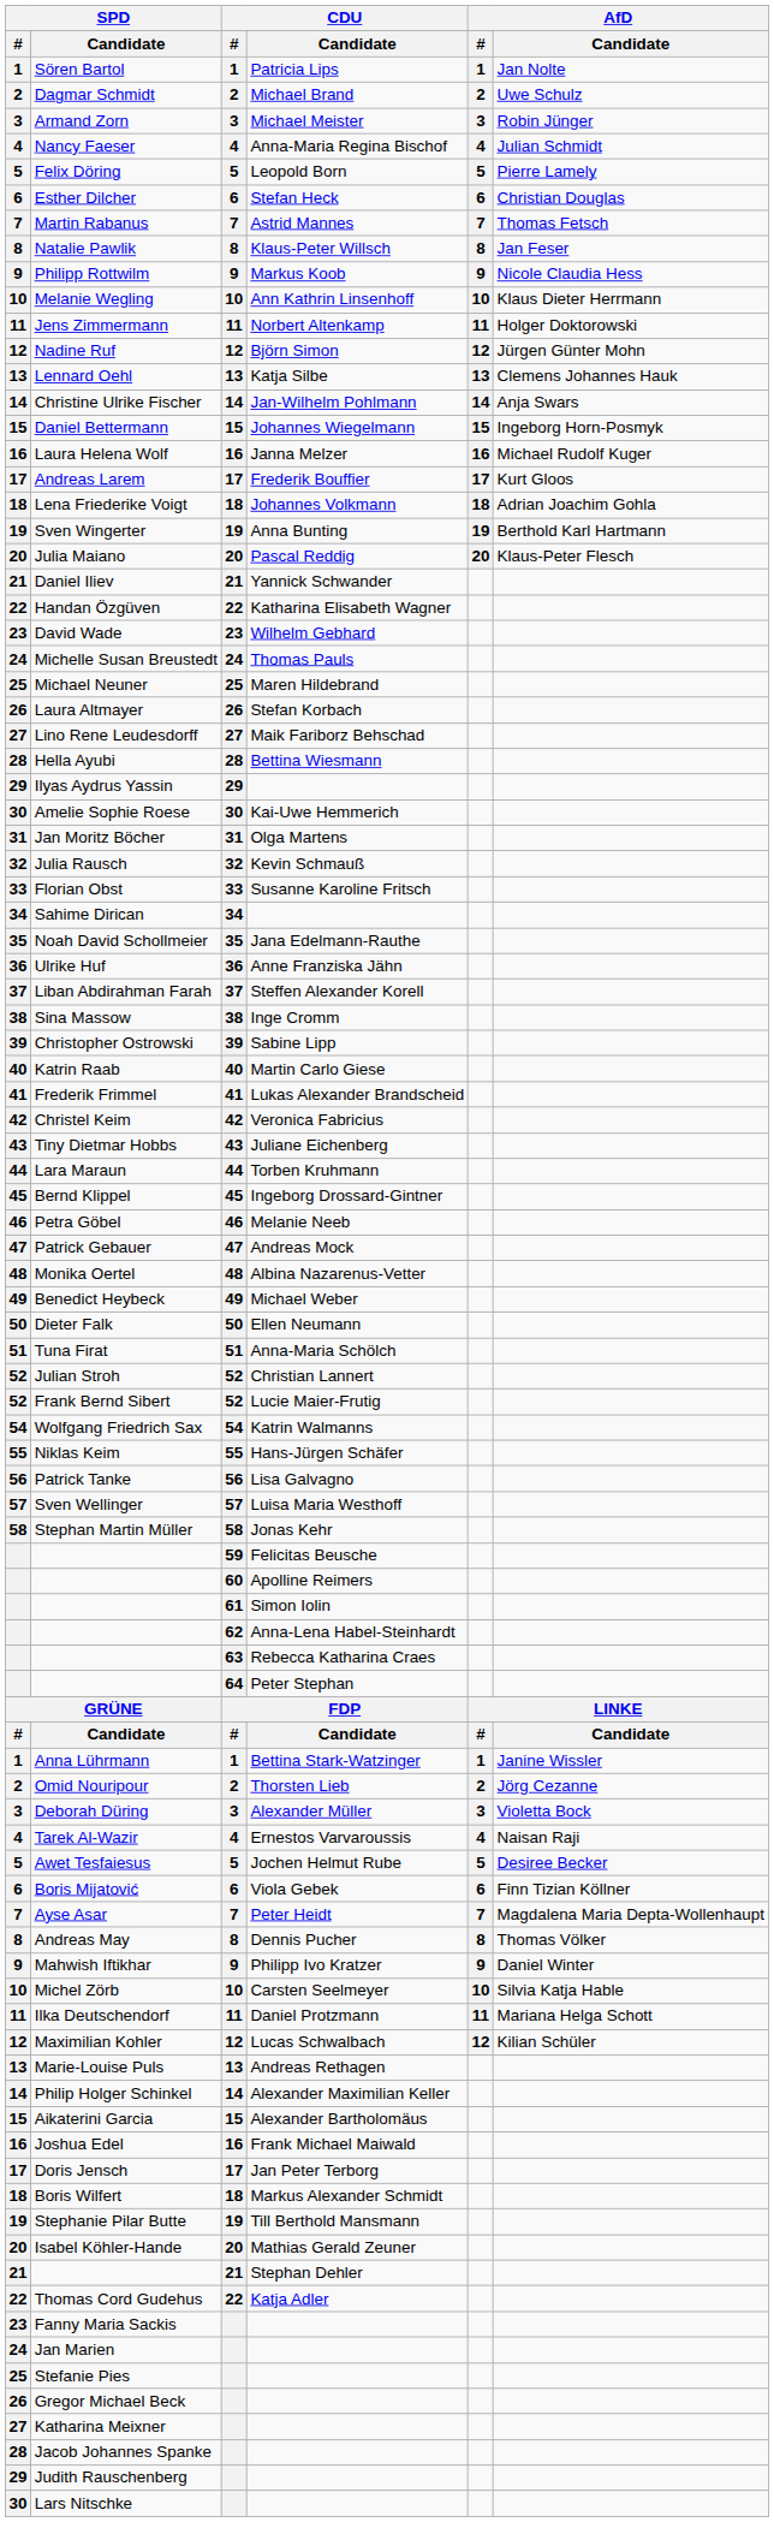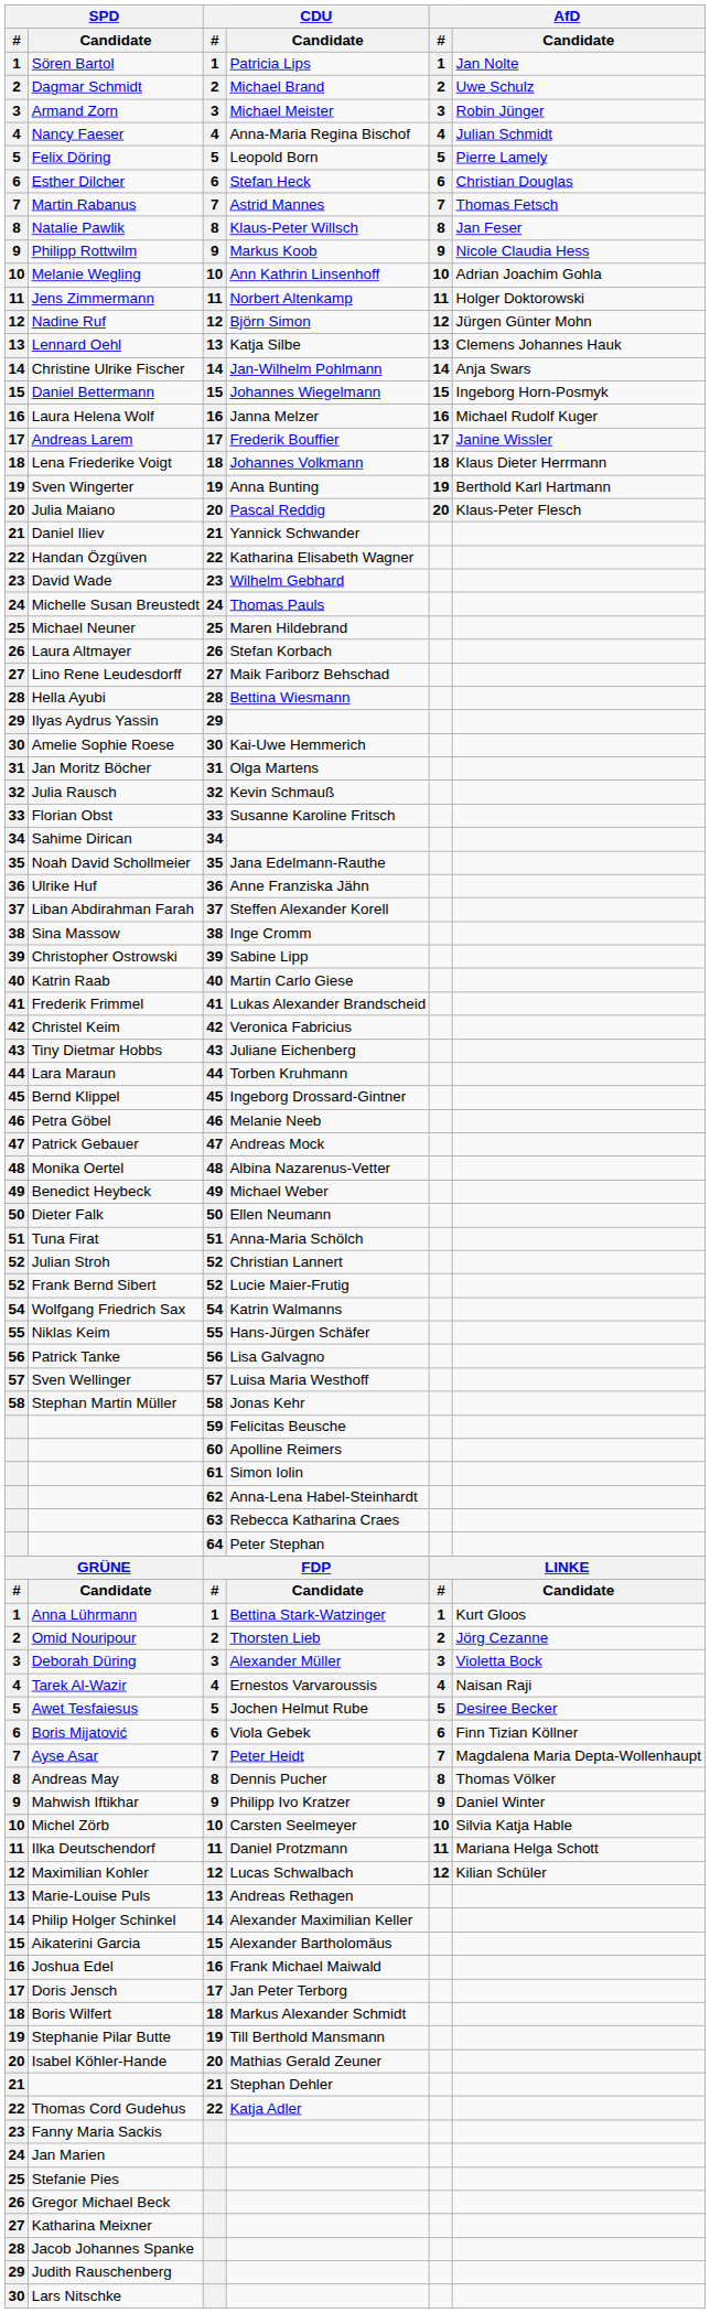Melanie Wegling | AfD / Candidate: Klaus Dieter Herrmann -> Adrian Joachim Gohla
Andreas Larem | AfD / Candidate: Kurt Gloos -> Janine Wissler
Lena Friederike Voigt | AfD / Candidate: Adrian Joachim Gohla -> Klaus Dieter Herrmann
Anna Lührmann | AfD / Candidate: Janine Wissler -> Kurt Gloos
